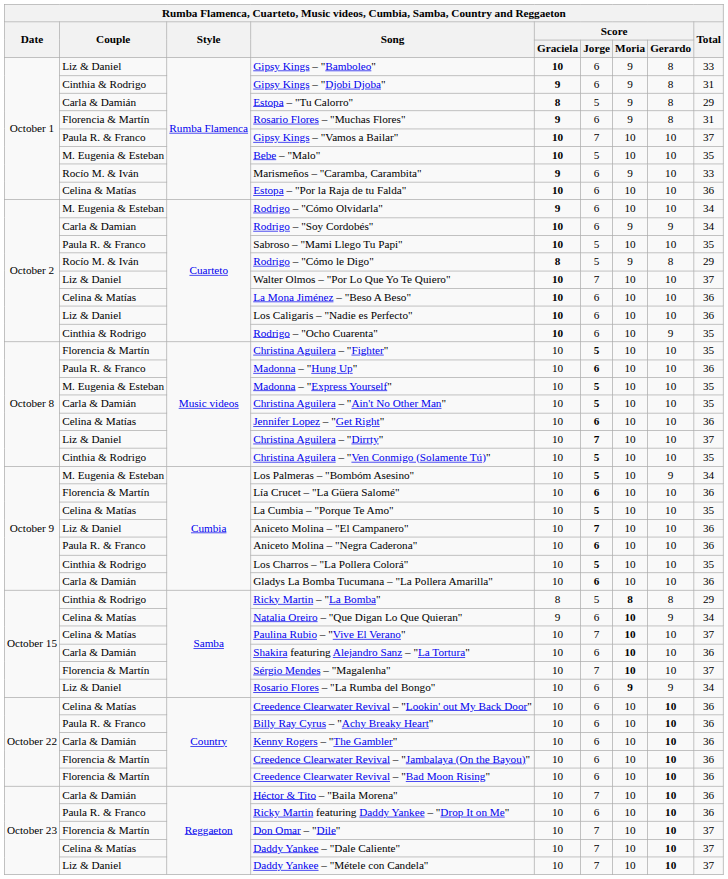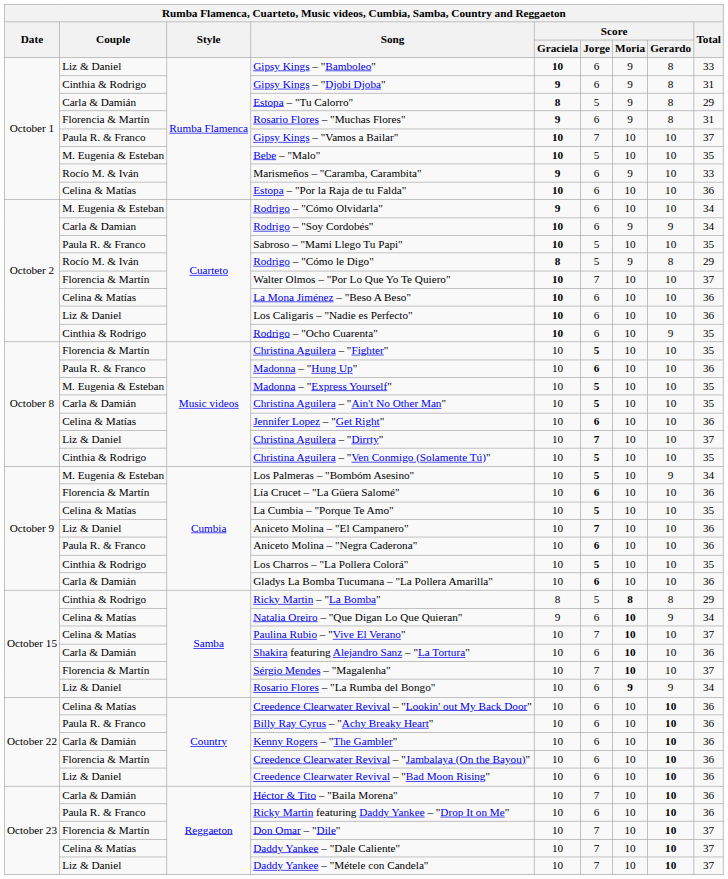Walter Olmos – "Por Lo Que Yo Te Quiero" | Couple: Liz & Daniel -> Florencia & Martín
Creedence Clearwater Revival – "Bad Moon Rising" | Couple: Florencia & Martín -> Liz & Daniel
